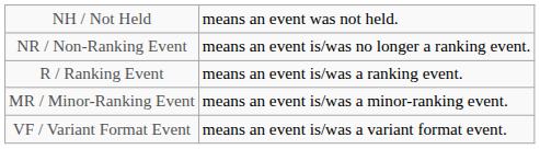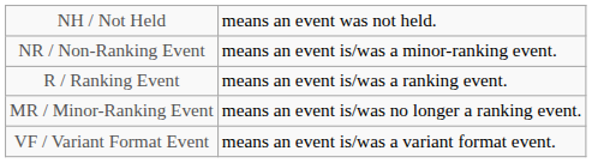NR / Non-Ranking Event | column 5: means an event is/was no longer a ranking event. -> means an event is/was a minor-ranking event.
MR / Minor-Ranking Event | column 5: means an event is/was a minor-ranking event. -> means an event is/was no longer a ranking event.
